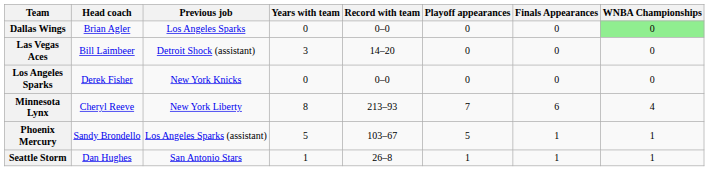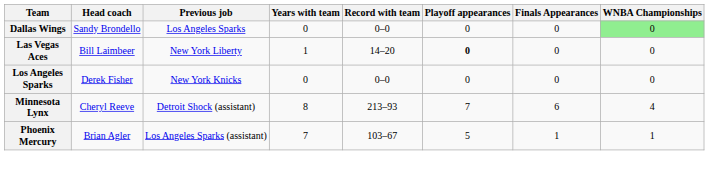Dallas Wings | Head coach: Brian Agler -> Sandy Brondello
Las Vegas Aces | Previous job: Detroit Shock (assistant) -> New York Liberty
Las Vegas Aces | Years with team: 3 -> 1
Las Vegas Aces | Playoff appearances: normal -> bold
Minnesota Lynx | Previous job: New York Liberty -> Detroit Shock (assistant)
Phoenix Mercury | Head coach: Sandy Brondello -> Brian Agler
Phoenix Mercury | Years with team: 5 -> 7
- row: Seattle Storm | Dan Hughes | San Antonio Stars | 1 | 26–8 | 1 | 1 | 1
